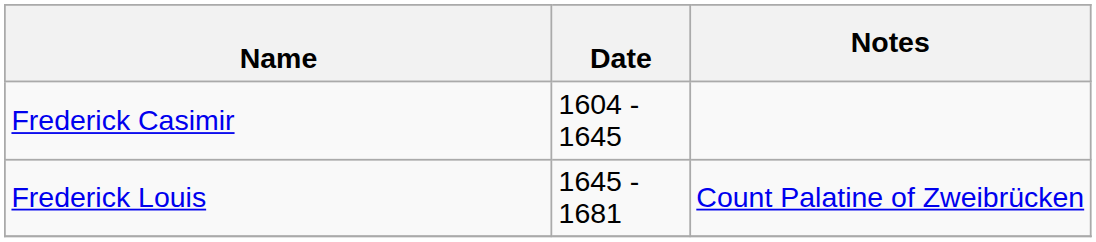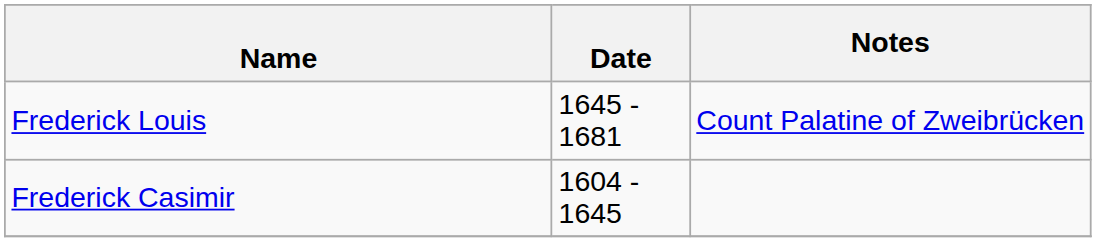rows swapped: Frederick Casimir <-> Frederick Louis
